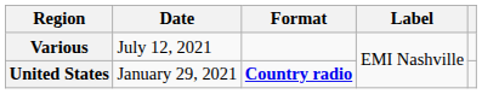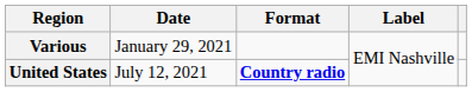Various | Date: July 12, 2021 -> January 29, 2021
United States | Date: January 29, 2021 -> July 12, 2021
